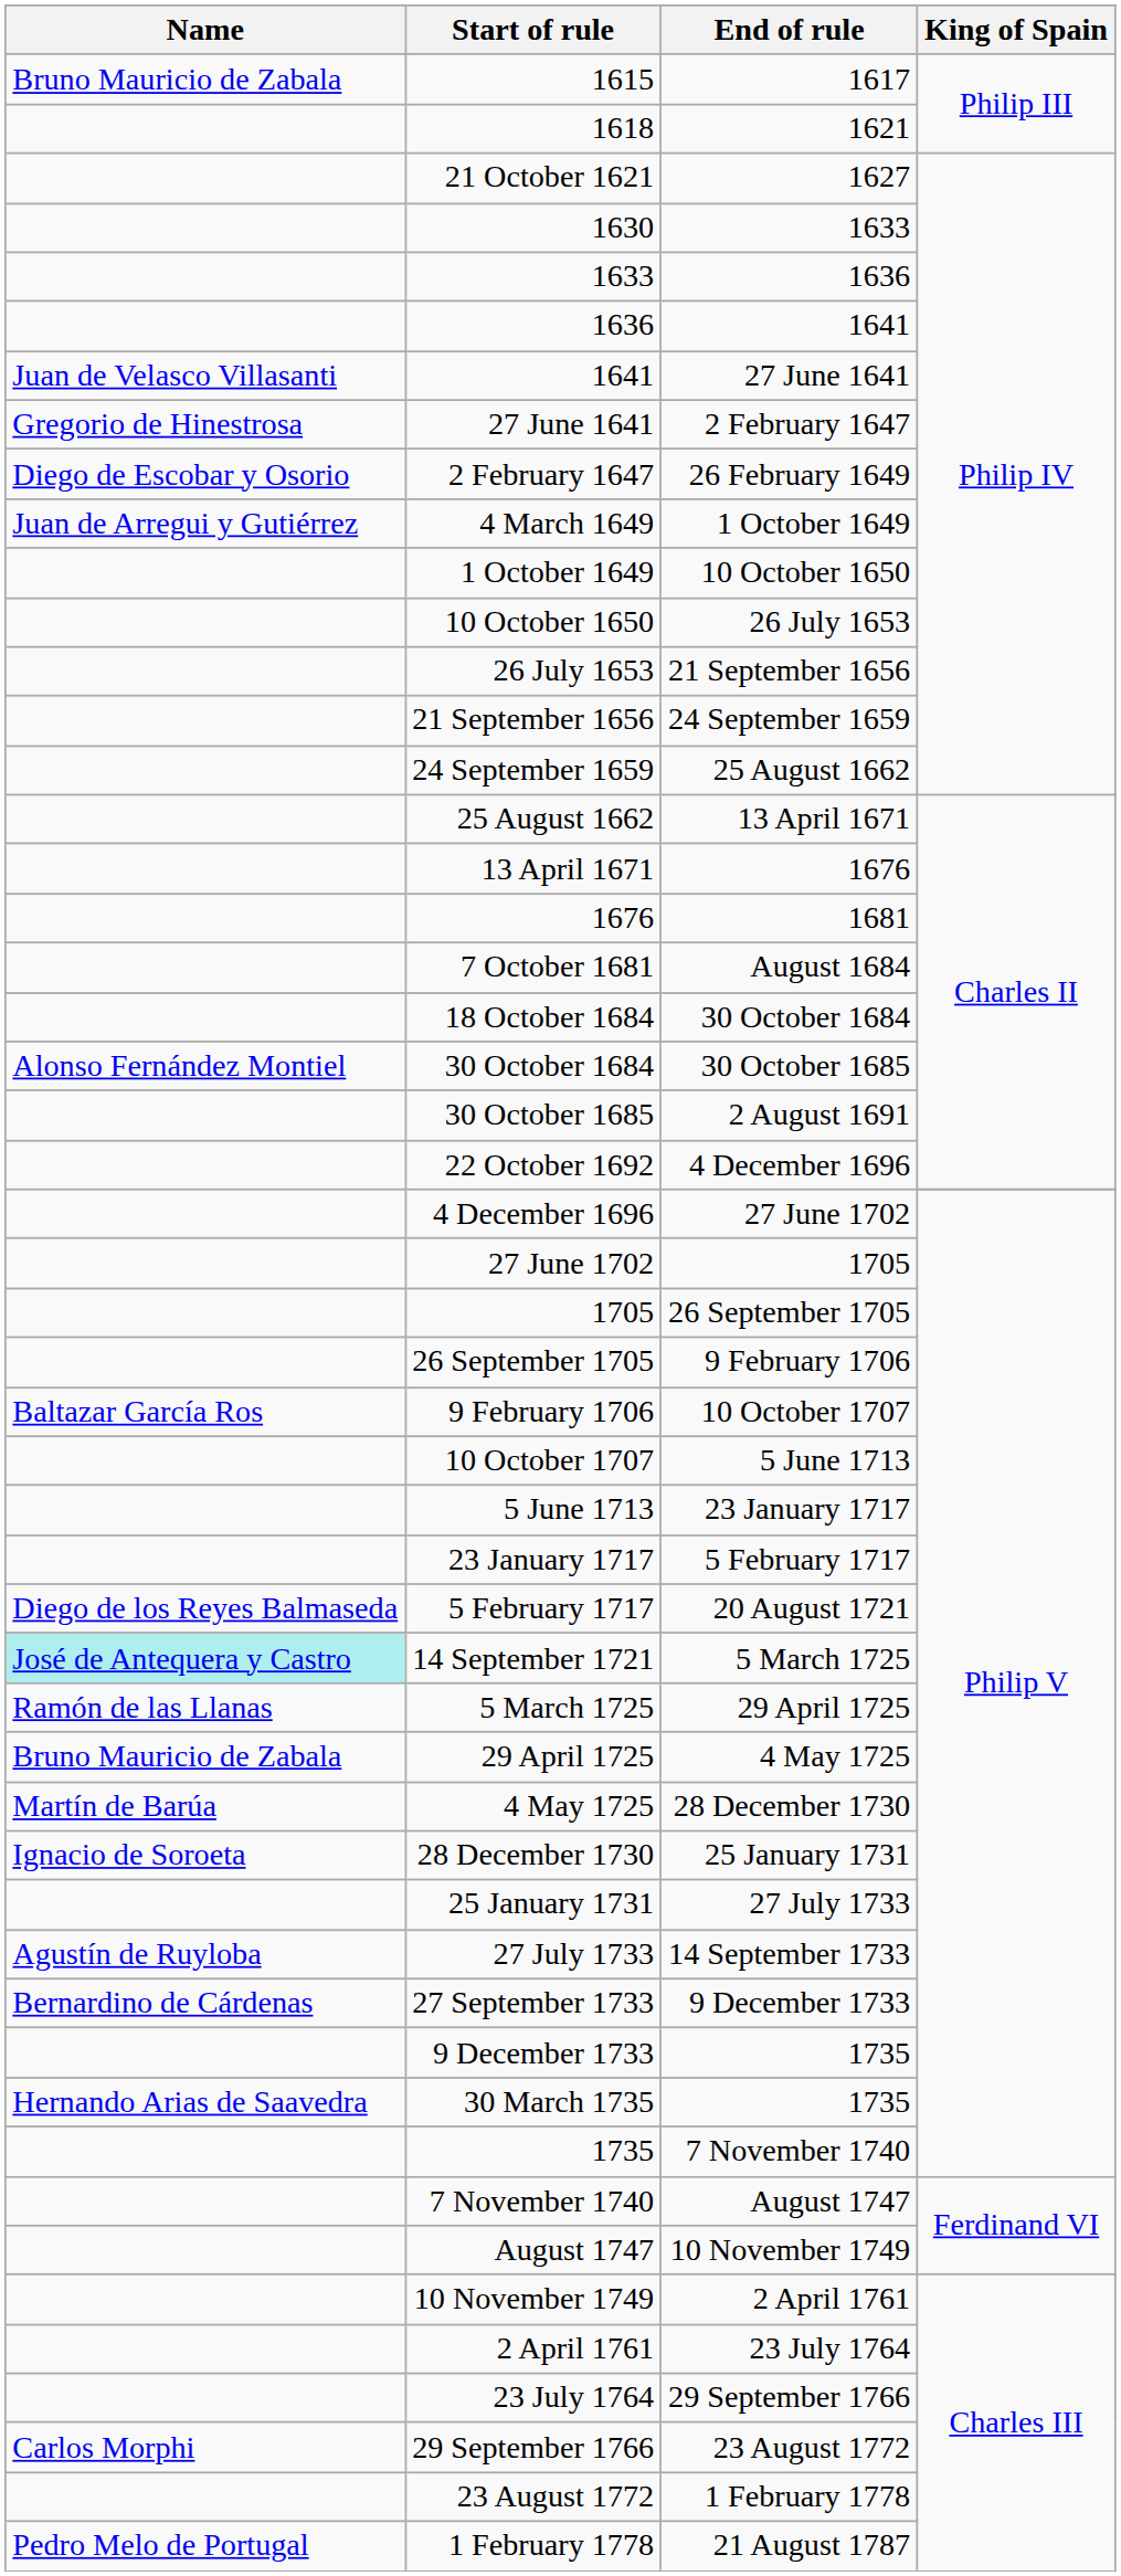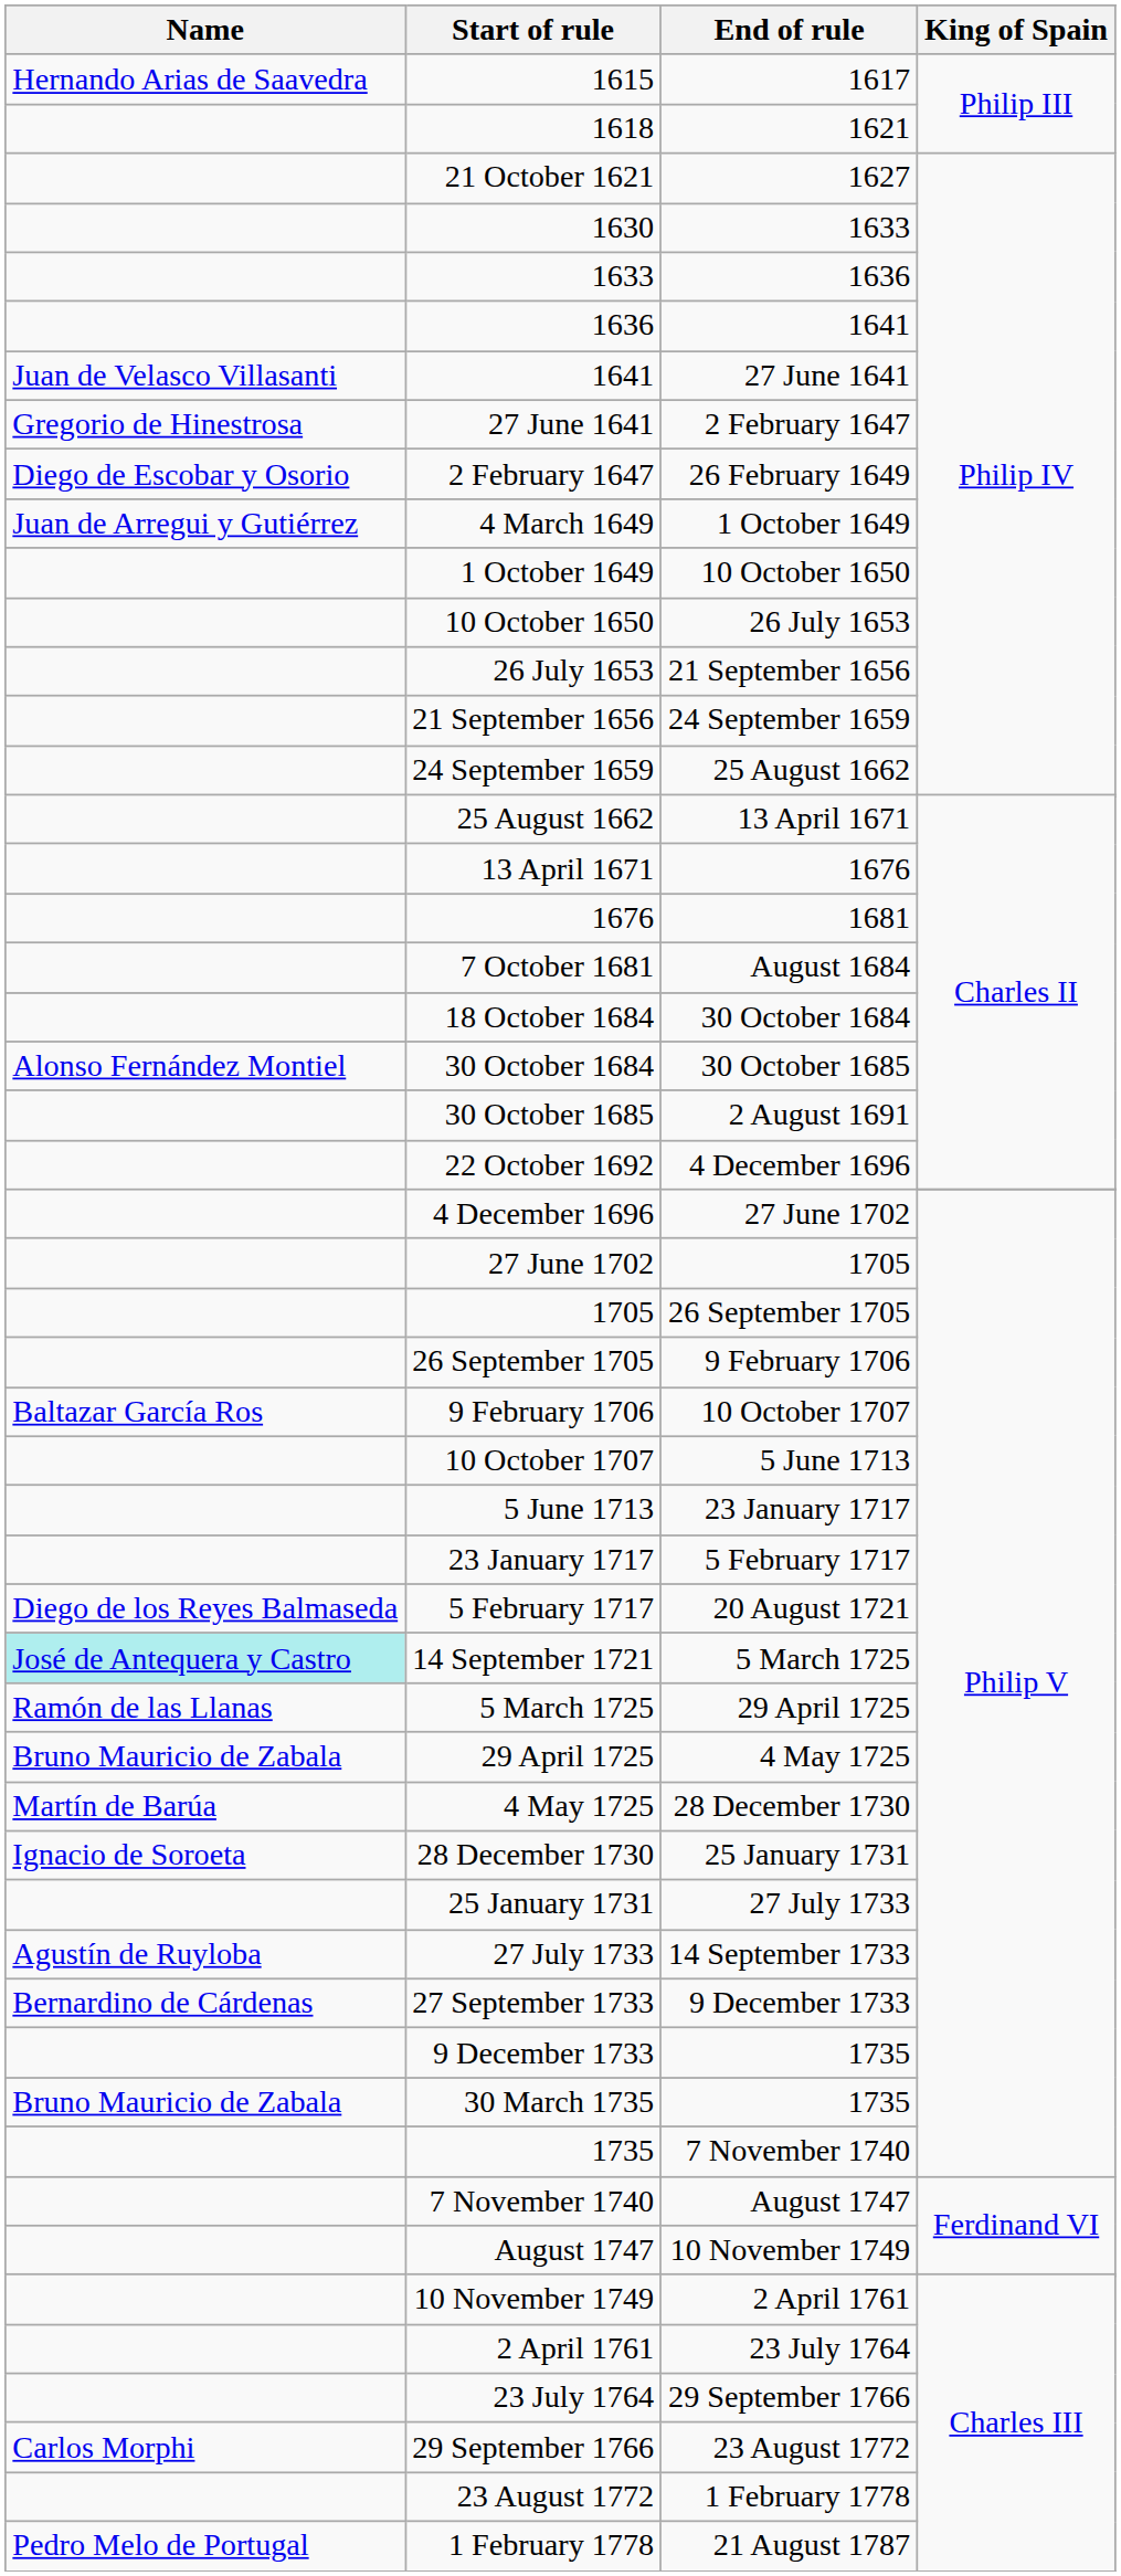1615 | Name: Bruno Mauricio de Zabala -> Hernando Arias de Saavedra
30 March 1735 | Name: Hernando Arias de Saavedra -> Bruno Mauricio de Zabala
